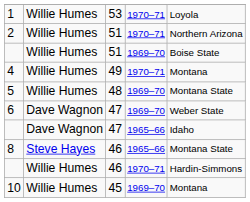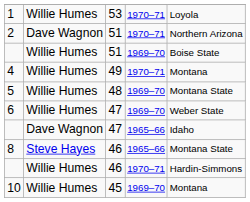2 | column 2: Willie Humes -> Dave Wagnon
6 | column 2: Dave Wagnon -> Willie Humes
